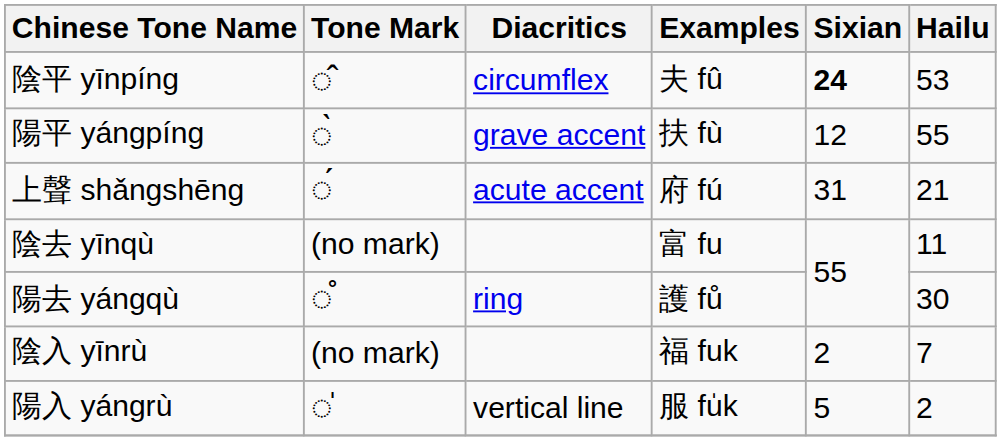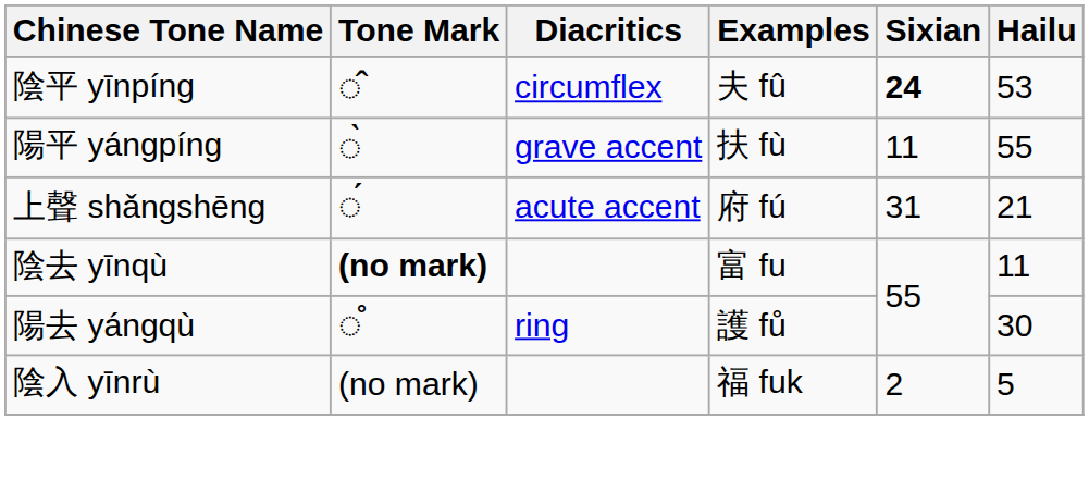陽平 yángpíng | Sixian: 12 -> 11
陰去 yīnqù | Tone Mark: normal -> bold
陰入 yīnrù | Hailu: 7 -> 5
- row: 陽入 yángrù | ◌̍ | vertical line | 服 fu̍k | 5 | 2
